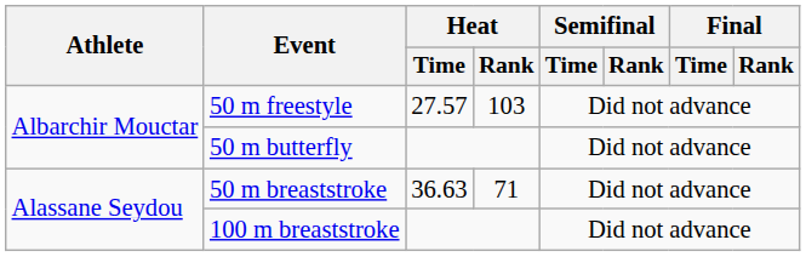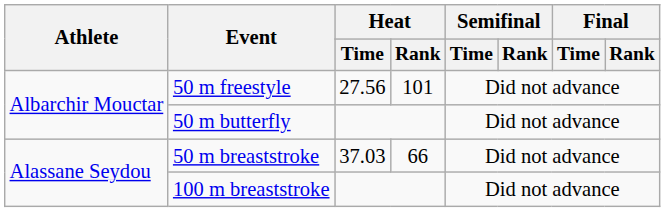50 m freestyle | Heat / Time: 27.57 -> 27.56
50 m freestyle | Heat / Rank: 103 -> 101
50 m breaststroke | Heat / Time: 36.63 -> 37.03
50 m breaststroke | Heat / Rank: 71 -> 66
